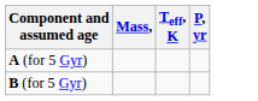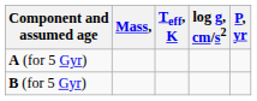+ column: log g, cm/s2
